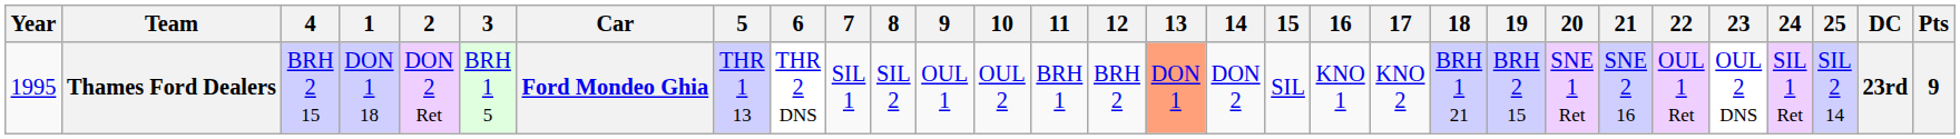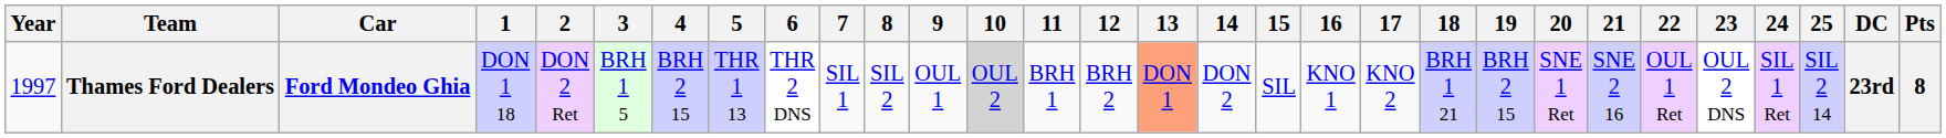columns swapped: Car <-> 4
Thames Ford Dealers | Year: 1995 -> 1997
Thames Ford Dealers | 10: no background -> lightgrey background
Thames Ford Dealers | Pts: 9 -> 8
